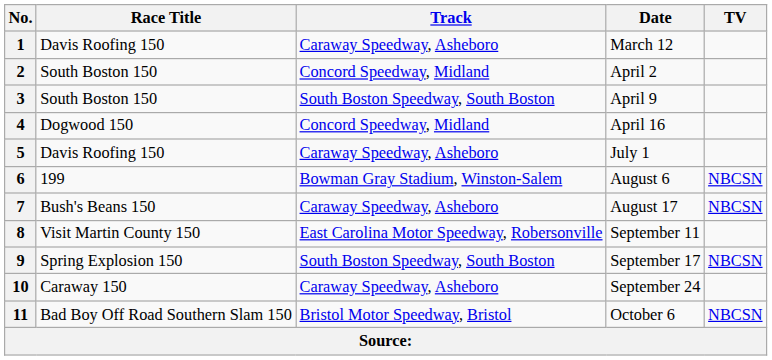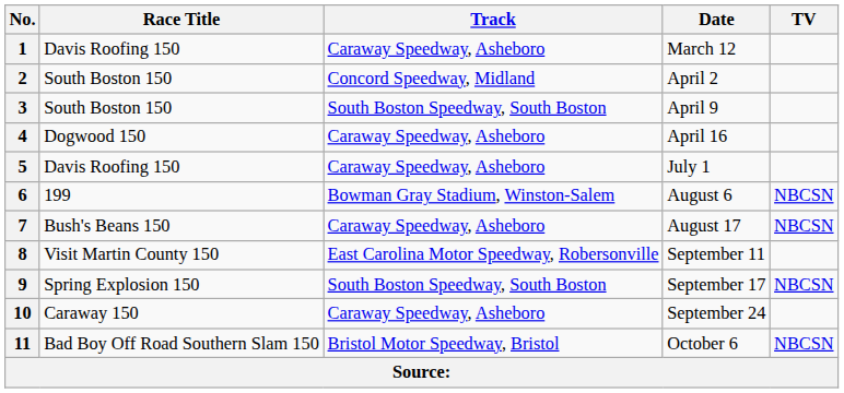4 | Track: Concord Speedway, Midland -> Caraway Speedway, Asheboro
